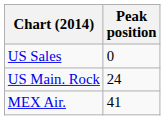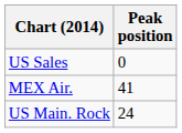rows swapped: US Main. Rock <-> MEX Air.
